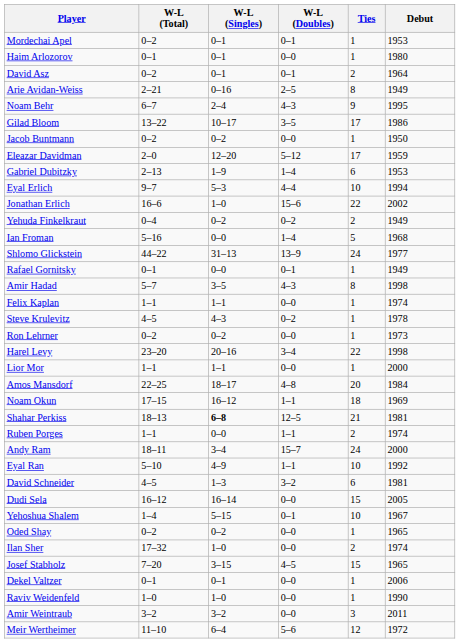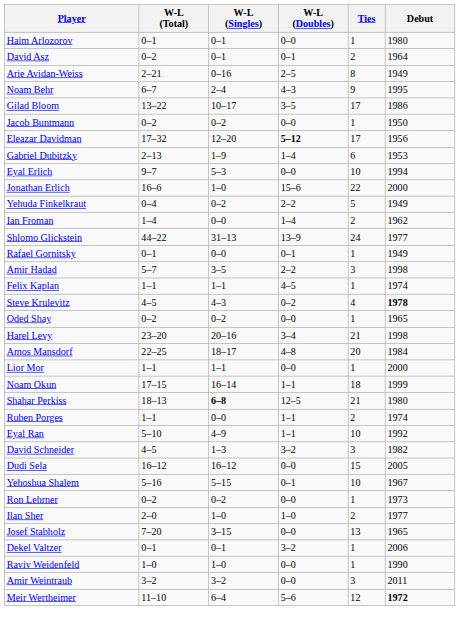- row: Mordechai Apel | 0–2 | 0–1 | 0–1 | 1 | 1953
Eleazar Davidman | W-L (Total): 2–0 -> 17–32
Eleazar Davidman | W-L (Doubles): normal -> bold
Eleazar Davidman | Debut: 1959 -> 1956
Eyal Erlich | W-L (Doubles): 4–4 -> 0–0
Jonathan Erlich | Debut: 2002 -> 2000
Yehuda Finkelkraut | W-L (Doubles): 0–2 -> 2–2
Yehuda Finkelkraut | Ties: 2 -> 5
Ian Froman | W-L (Total): 5–16 -> 1–4
Ian Froman | Ties: 5 -> 2
Ian Froman | Debut: 1968 -> 1962
Amir Hadad | W-L (Doubles): 4–3 -> 2–2
Amir Hadad | Ties: 8 -> 3
Felix Kaplan | W-L (Doubles): 0–0 -> 4–5
Steve Krulevitz | Ties: 1 -> 4
Steve Krulevitz | Debut: normal -> bold
rows swapped: Ron Lehrner <-> Oded Shay
Harel Levy | Ties: 22 -> 21
rows swapped: Amos Mansdorf <-> Lior Mor
Noam Okun | W-L (Singles): 16–12 -> 16–14
Noam Okun | Debut: 1969 -> 1999
Shahar Perkiss | Debut: 1981 -> 1980
- row: Andy Ram | 18–11 | 3–4 | 15–7 | 24 | 2000
David Schneider | Ties: 6 -> 3
David Schneider | Debut: 1981 -> 1982
Dudi Sela | W-L (Singles): 16–14 -> 16–12
Yehoshua Shalem | W-L (Total): 1–4 -> 5–16
Ilan Sher | W-L (Total): 17–32 -> 2–0
Ilan Sher | W-L (Doubles): 0–0 -> 1–0
Ilan Sher | Debut: 1974 -> 1977
Josef Stabholz | W-L (Doubles): 4–5 -> 0–0
Josef Stabholz | Ties: 15 -> 13
Dekel Valtzer | W-L (Doubles): 0–0 -> 3–2
Meir Wertheimer | Debut: normal -> bold
